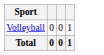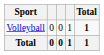+ column: Total | 1 | 1
